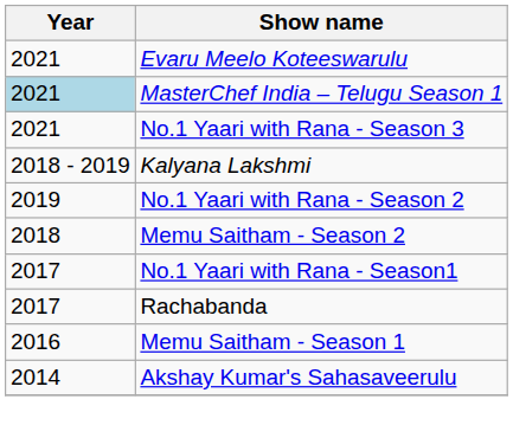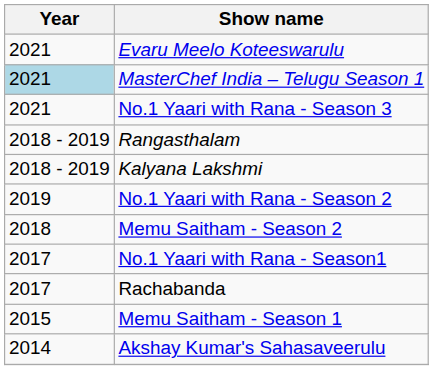+ row: 2018 - 2019 | Rangasthalam
Memu Saitham - Season 1 | Year: 2016 -> 2015
